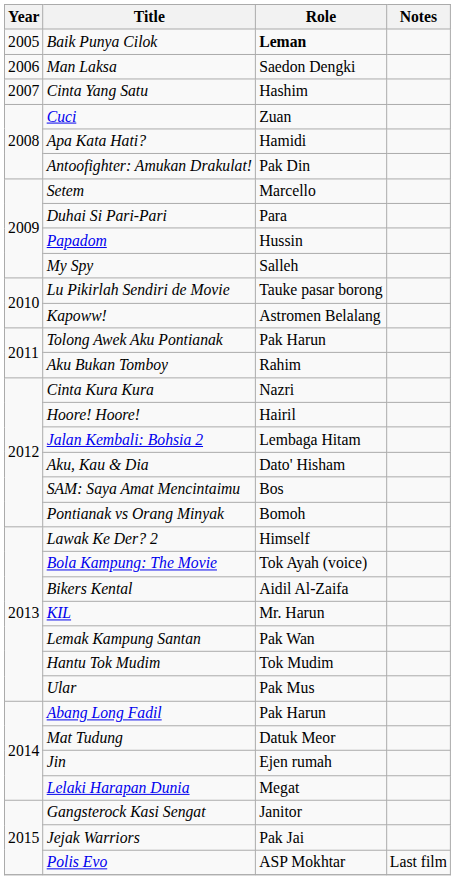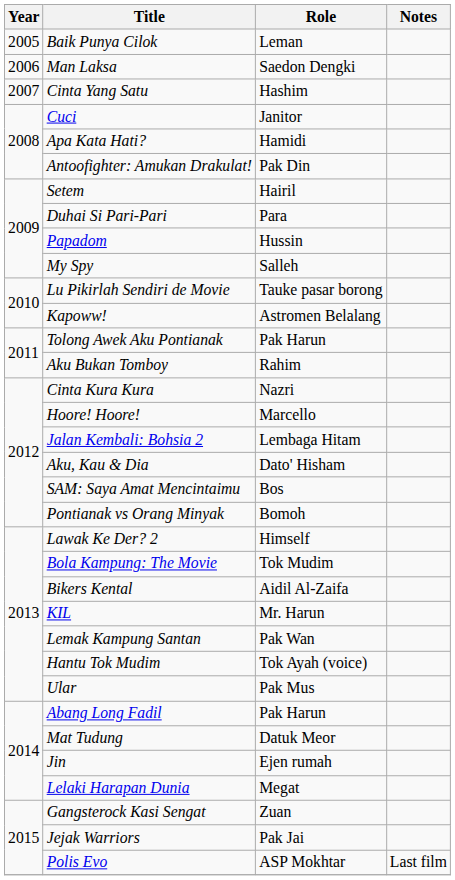Baik Punya Cilok | Role: bold -> normal
Cuci | Role: Zuan -> Janitor
Setem | Role: Marcello -> Hairil
Hoore! Hoore! | Role: Hairil -> Marcello
Bola Kampung: The Movie | Role: Tok Ayah (voice) -> Tok Mudim
Hantu Tok Mudim | Role: Tok Mudim -> Tok Ayah (voice)
Gangsterock Kasi Sengat | Role: Janitor -> Zuan
